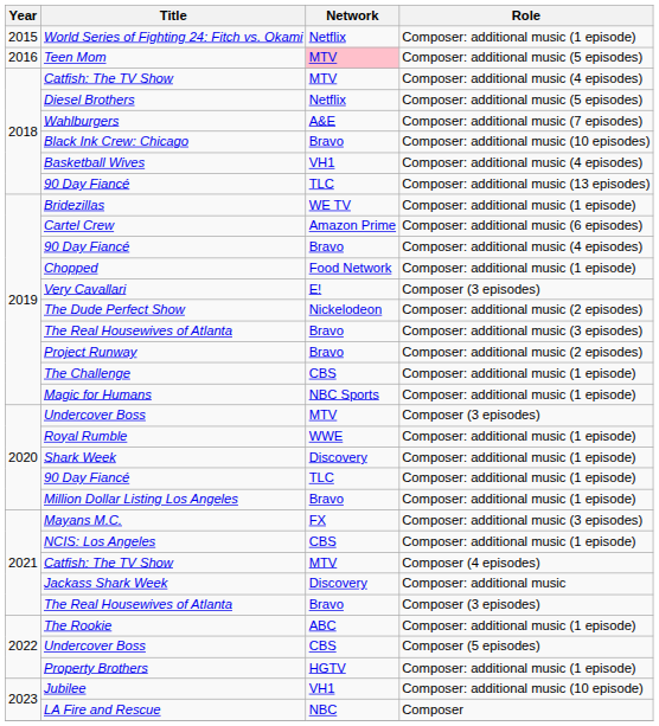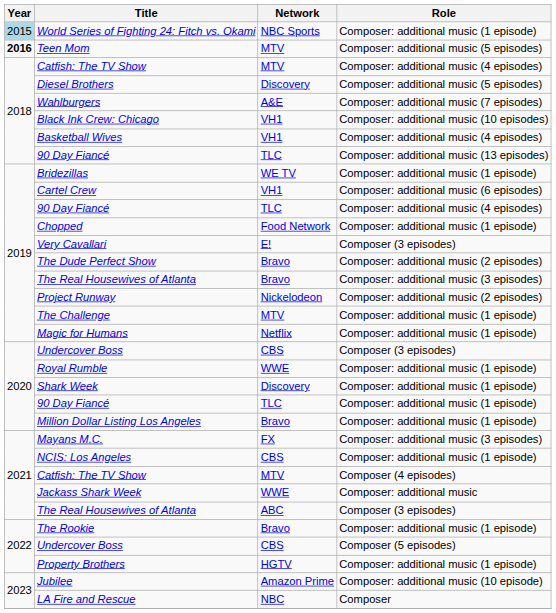World Series of Fighting 24: Fitch vs. Okami | Year: no background -> lightblue background
World Series of Fighting 24: Fitch vs. Okami | Network: Netflix -> NBC Sports
Teen Mom | Year: normal -> bold
Teen Mom | Network: pink background -> no background
Diesel Brothers | Network: Netflix -> Discovery
Black Ink Crew: Chicago | Network: Bravo -> VH1
Cartel Crew | Network: Amazon Prime -> VH1
90 Day Fiancé / Composer: additional music (4 episodes) | Network: Bravo -> TLC
The Dude Perfect Show | Network: Nickelodeon -> Bravo
Project Runway | Network: Bravo -> Nickelodeon
The Challenge | Network: CBS -> MTV
Magic for Humans | Network: NBC Sports -> Netflix
Undercover Boss / Composer (3 episodes) | Network: MTV -> CBS
Jackass Shark Week | Network: Discovery -> WWE
The Real Housewives of Atlanta / Composer (3 episodes) | Network: Bravo -> ABC
The Rookie | Network: ABC -> Bravo
Jubilee | Network: VH1 -> Amazon Prime
